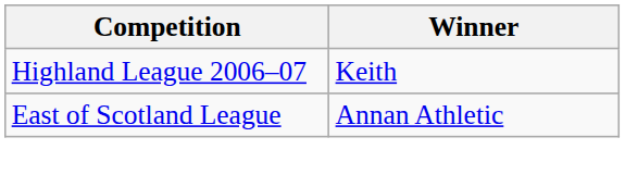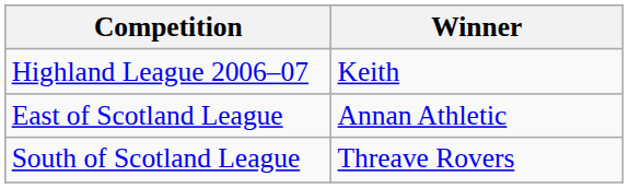+ row: South of Scotland League | Threave Rovers
